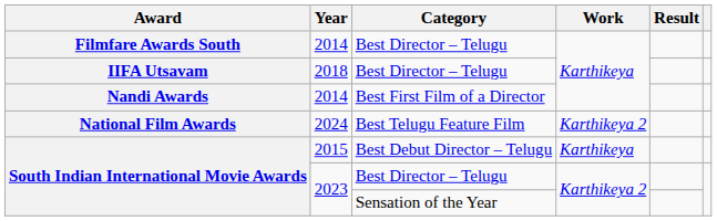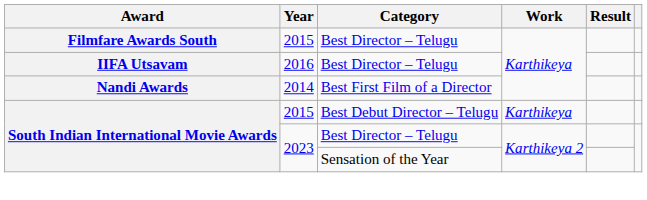Filmfare Awards South | Year: 2014 -> 2015
IIFA Utsavam | Year: 2018 -> 2016
- row: National Film Awards | 2024 | Best Telugu Feature Film | Karthikeya 2
